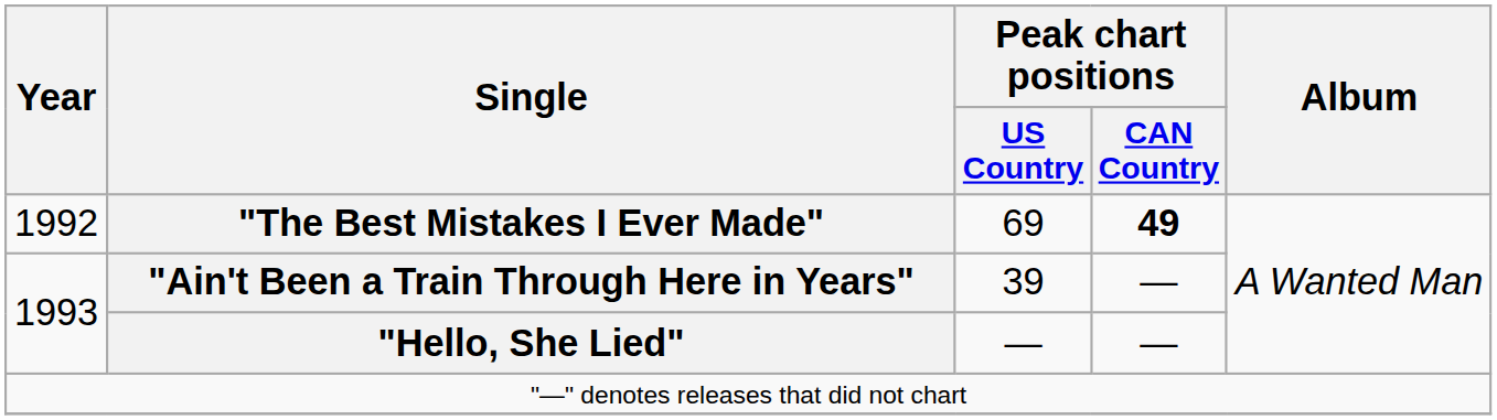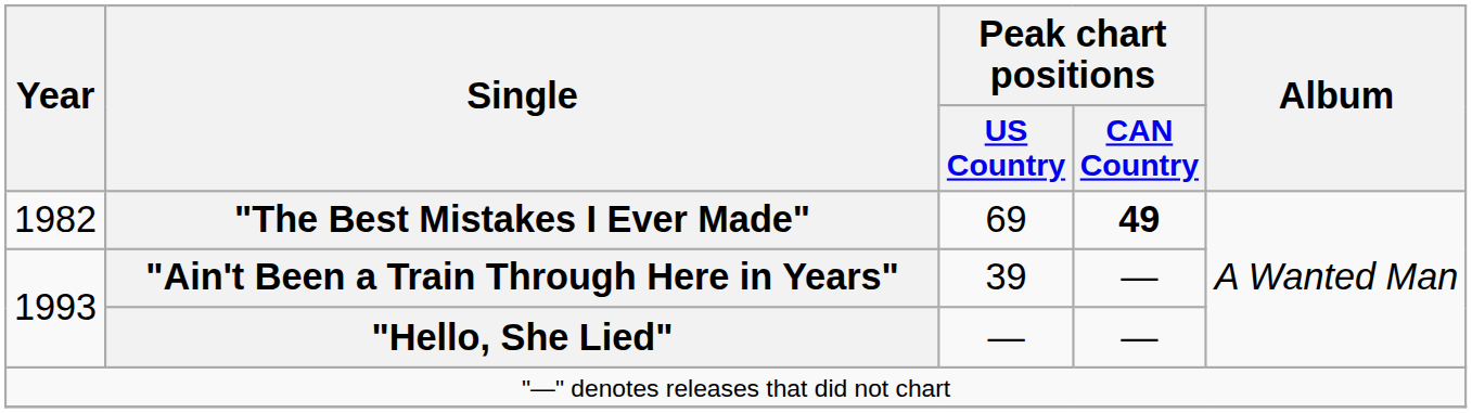"The Best Mistakes I Ever Made" | Year: 1992 -> 1982
